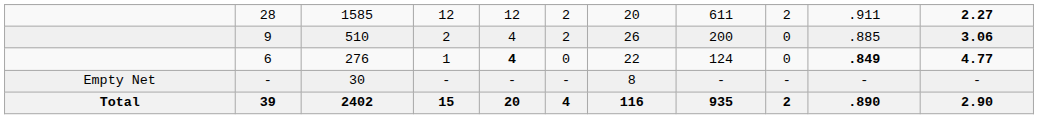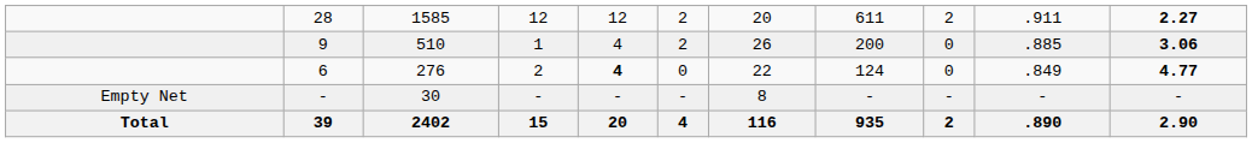9 | column 4: 2 -> 1
6 | column 4: 1 -> 2
6 | column 10: bold -> normal
